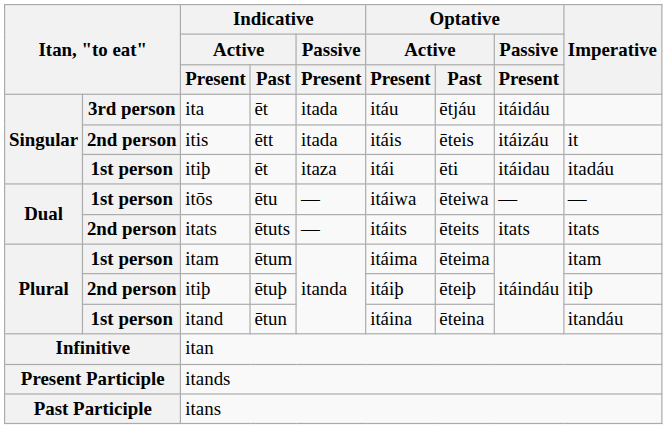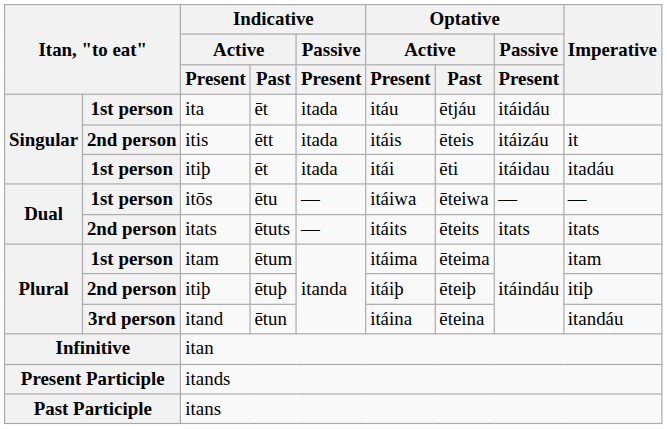ita | column 2: 3rd person -> 1st person
itiþ / ēt | Indicative / Passive / Present: itaza -> itada
itand | column 2: 1st person -> 3rd person
